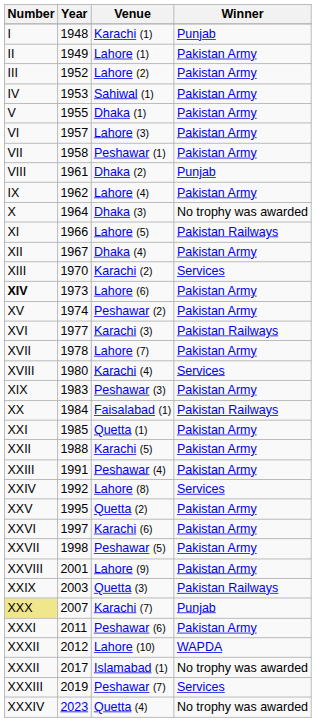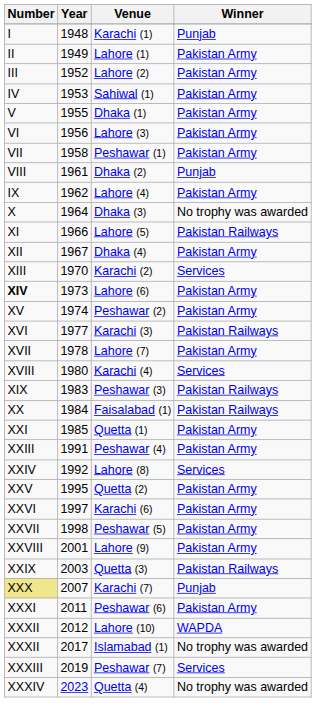Lahore (3) | Year: 1957 -> 1956
Peshawar (3) | Winner: Pakistan Army -> Pakistan Railways
- row: XXII | 1988 | Karachi (5) | Pakistan Army
